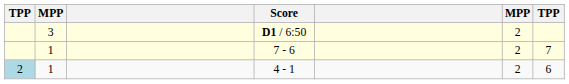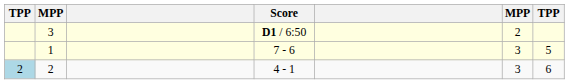7 - 6 | column 6: 2 -> 3
7 - 6 | column 7: 7 -> 5
4 - 1 | column 2: 1 -> 2
4 - 1 | column 6: 2 -> 3
